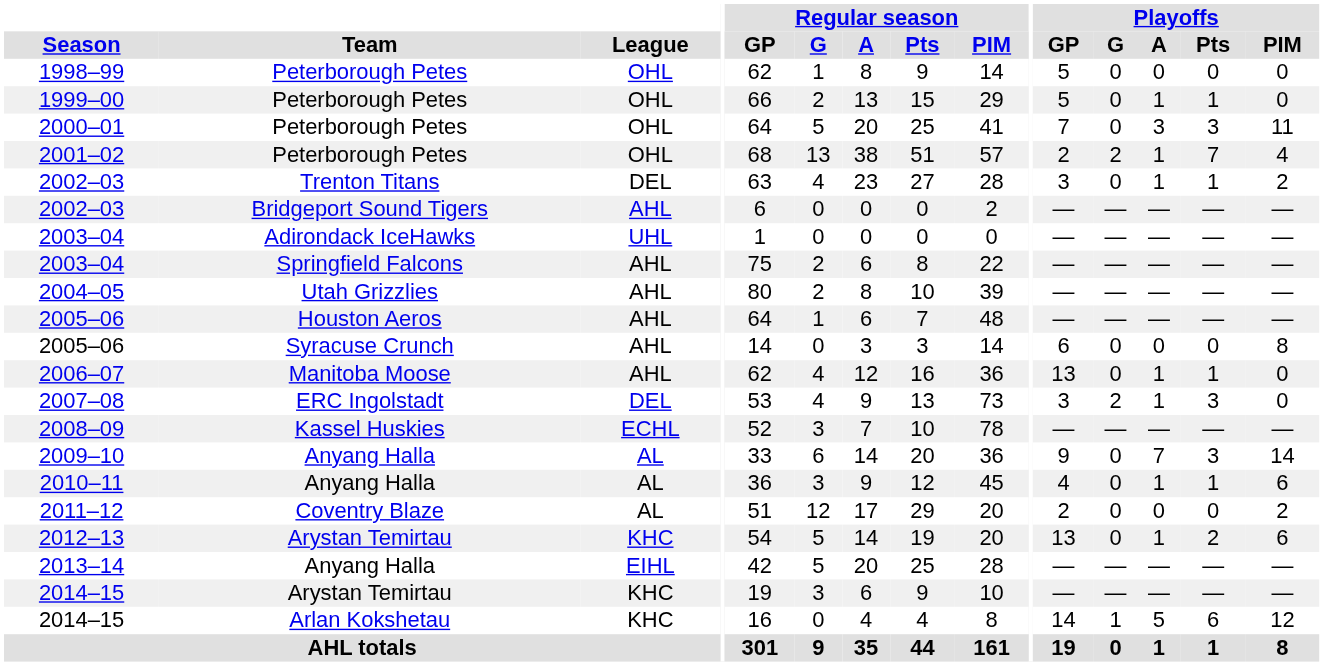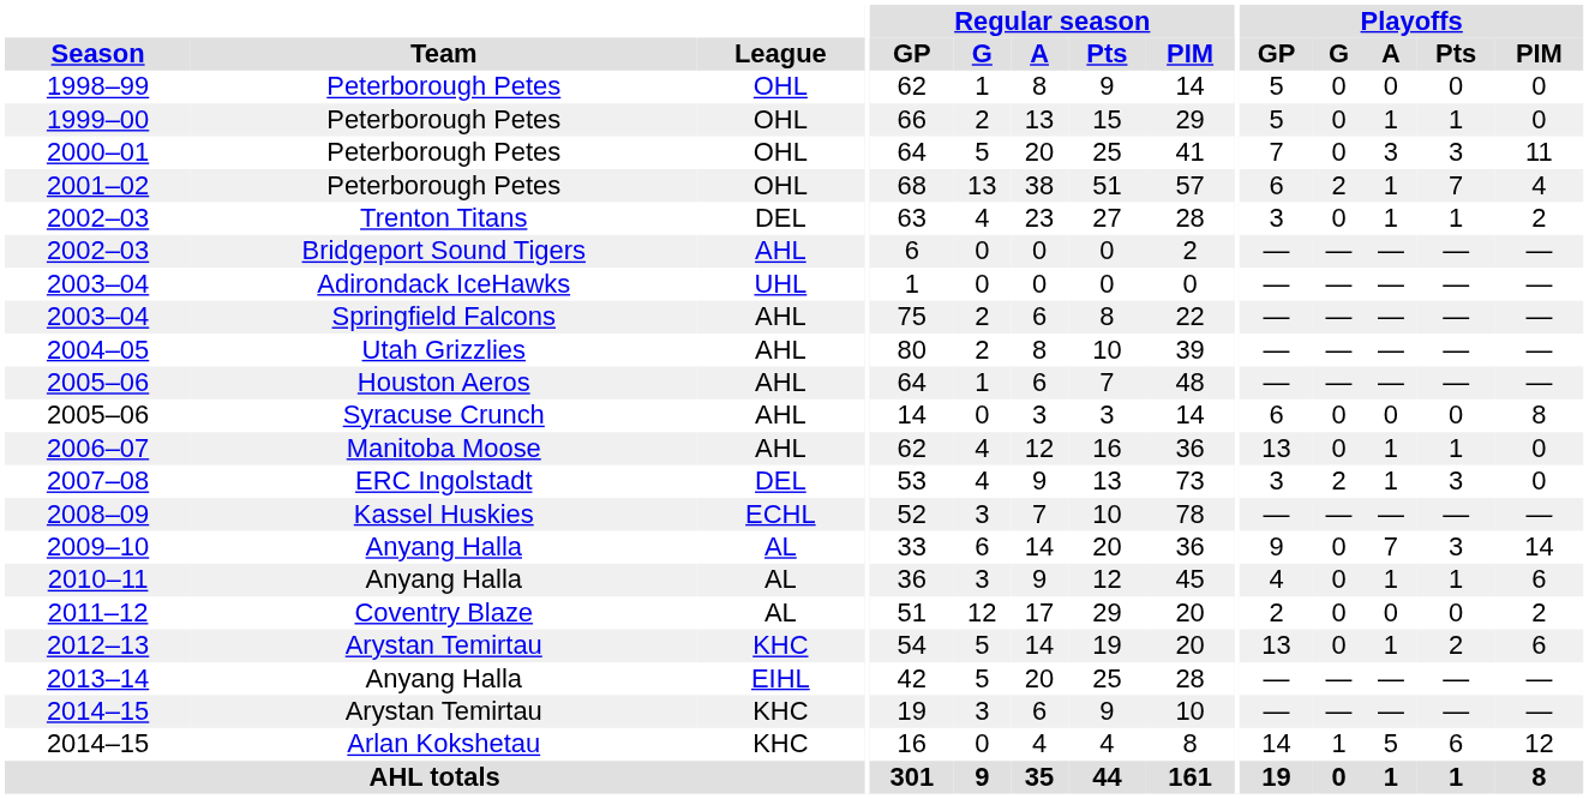2001–02 | Playoffs / GP: 2 -> 6
